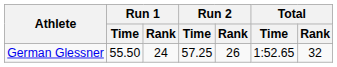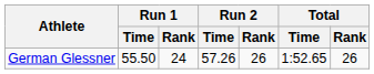German Glessner | Run 2 / Time: 57.25 -> 57.26
German Glessner | Total / Rank: 32 -> 26
